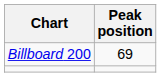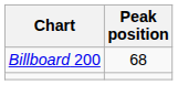Billboard 200 | Peak position: 69 -> 68
